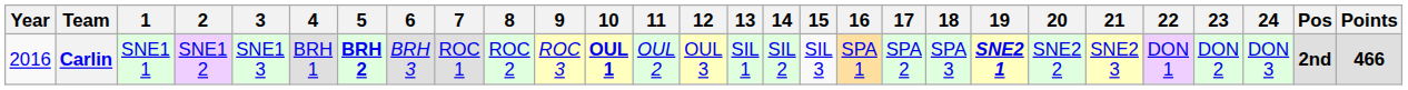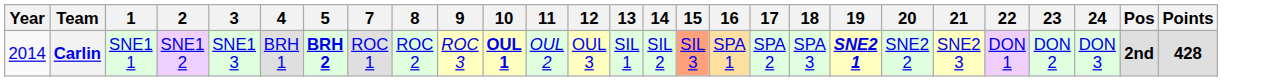- column: 6 | BRH 3
Carlin | Year: 2016 -> 2014
Carlin | 15: no background -> lightsalmon background
Carlin | Points: 466 -> 428
